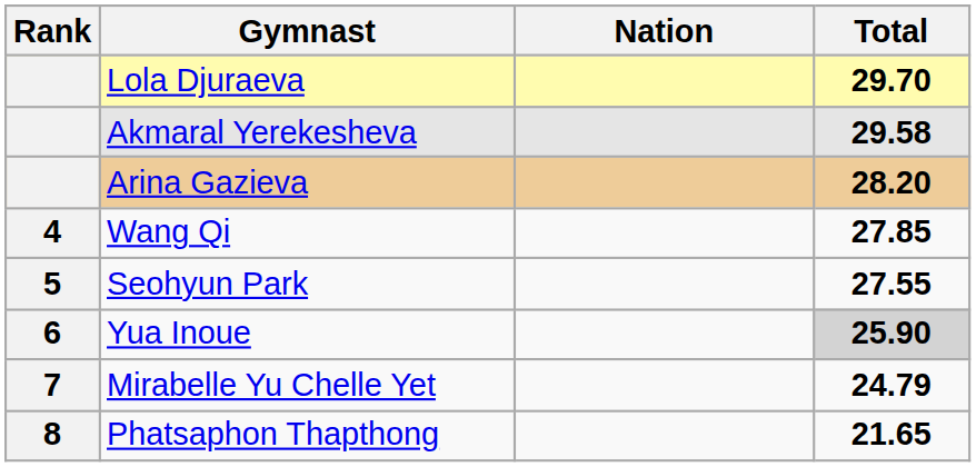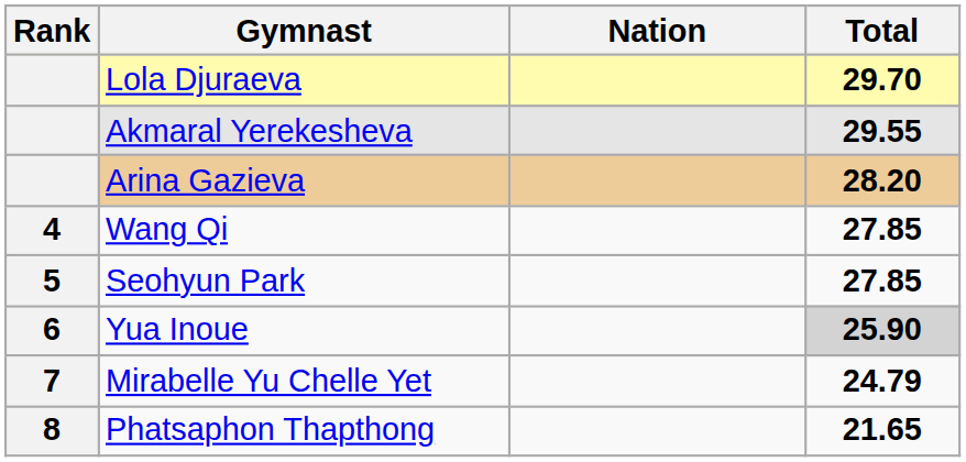Akmaral Yerekesheva | Total: 29.58 -> 29.55
Seohyun Park | Total: 27.55 -> 27.85
